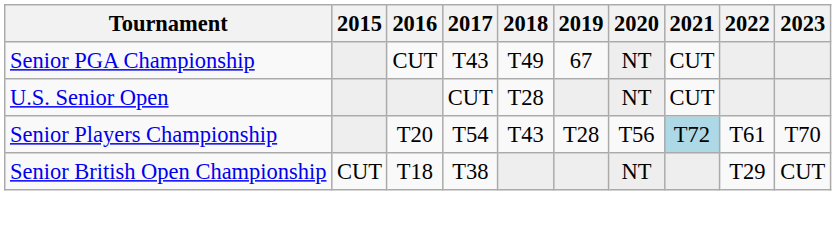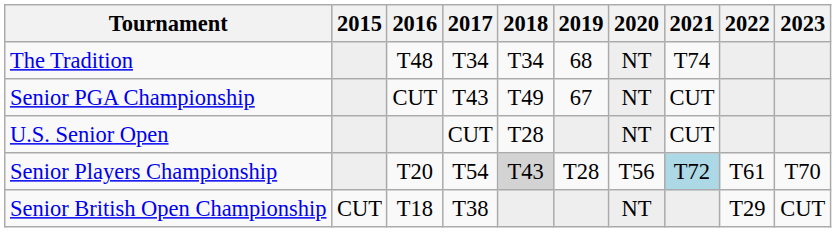+ row: The Tradition | T48 | T34 | T34 | 68 | NT | T74
Senior Players Championship | 2018: no background -> lightgrey background
